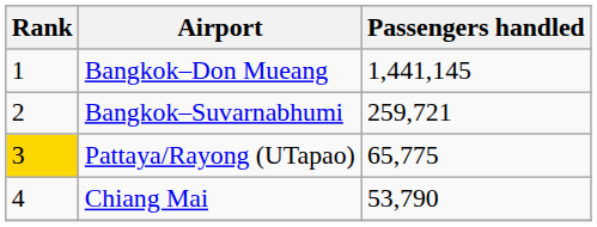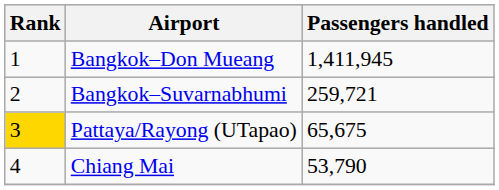Bangkok–Don Mueang | Passengers handled: 1,441,145 -> 1,411,945
Pattaya/Rayong (UTapao) | Passengers handled: 65,775 -> 65,675
